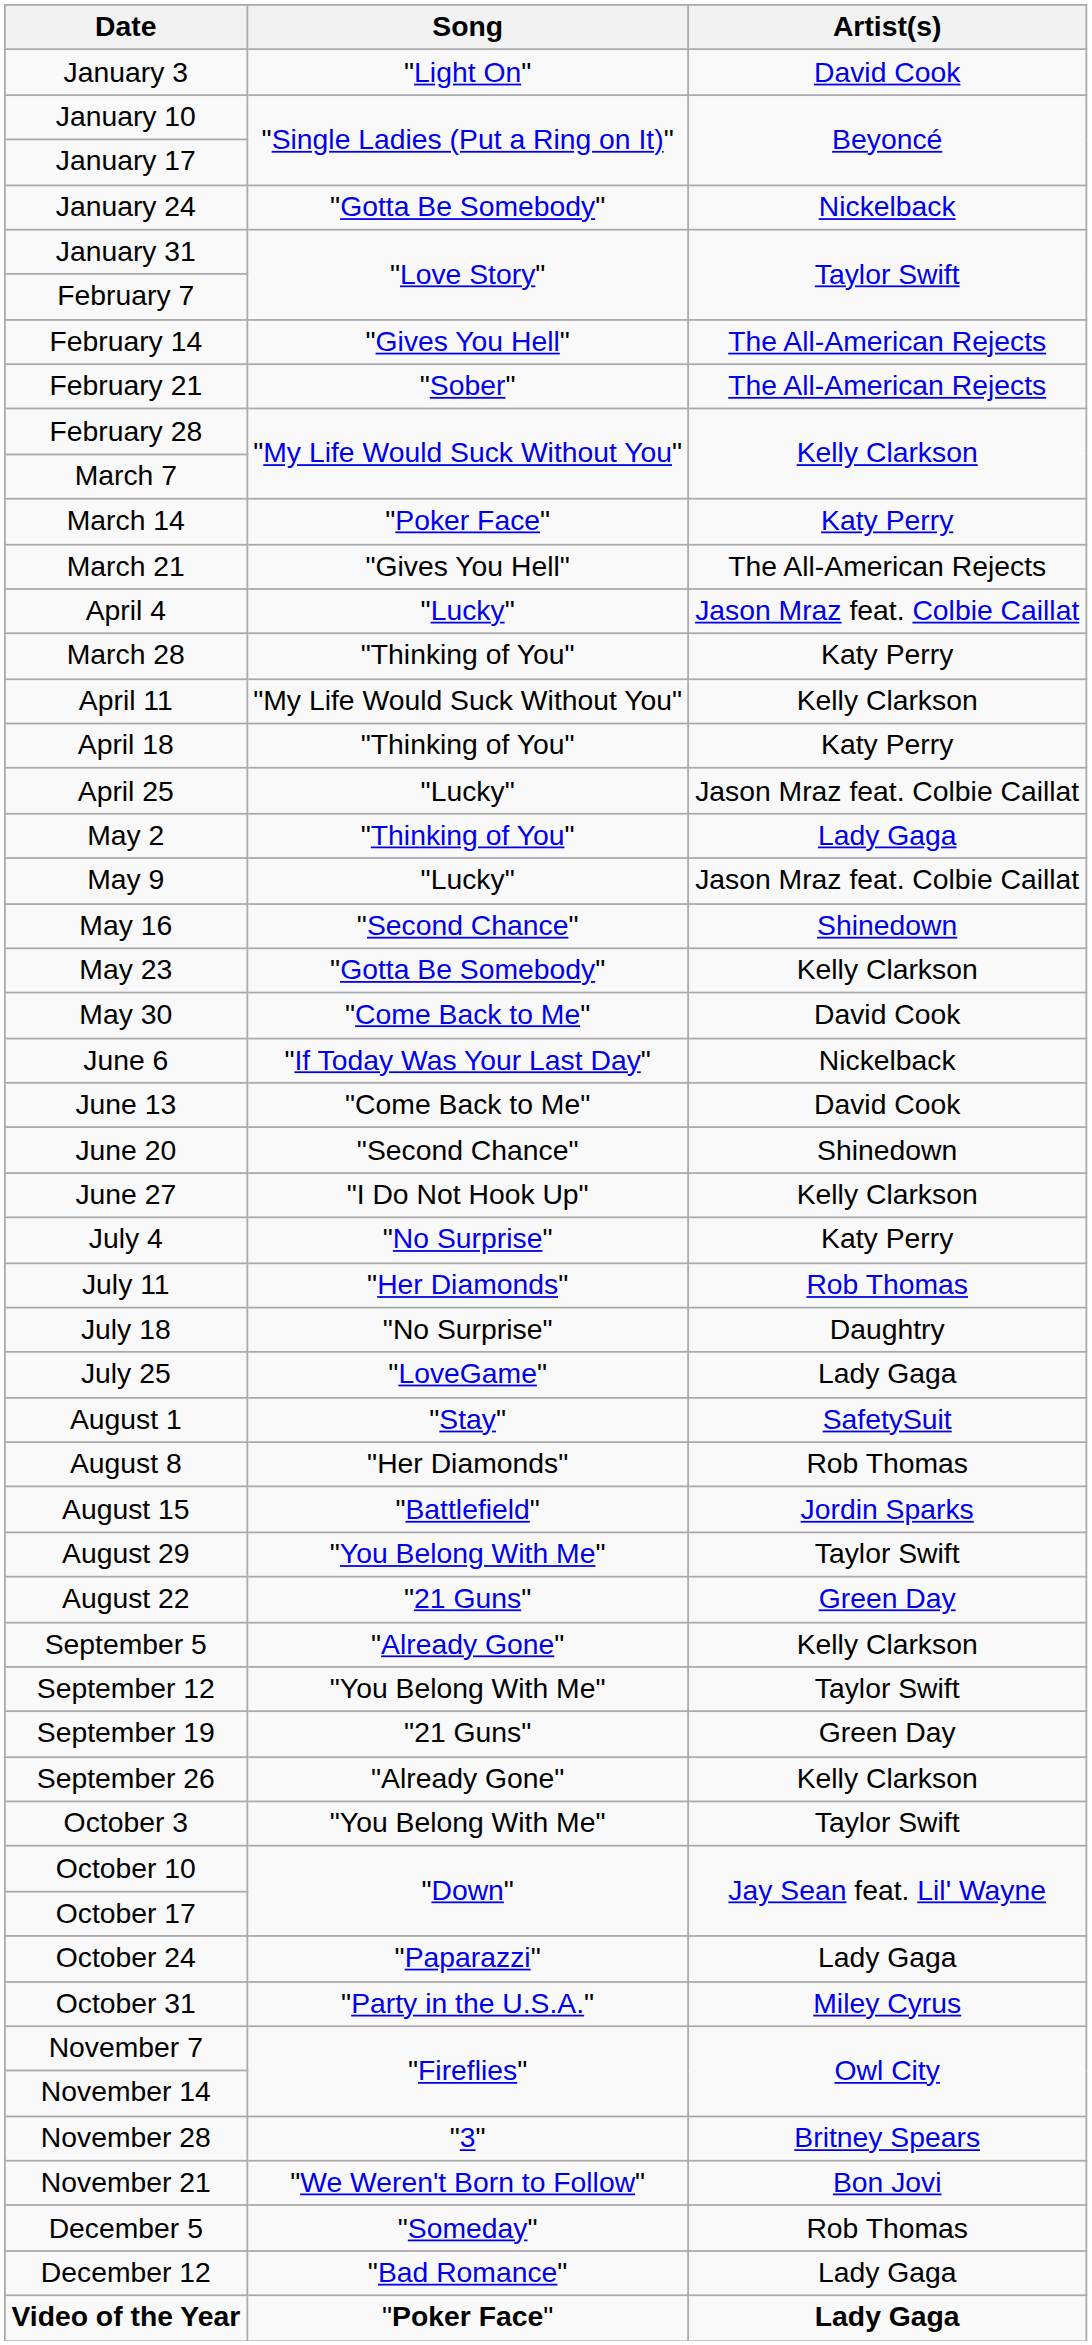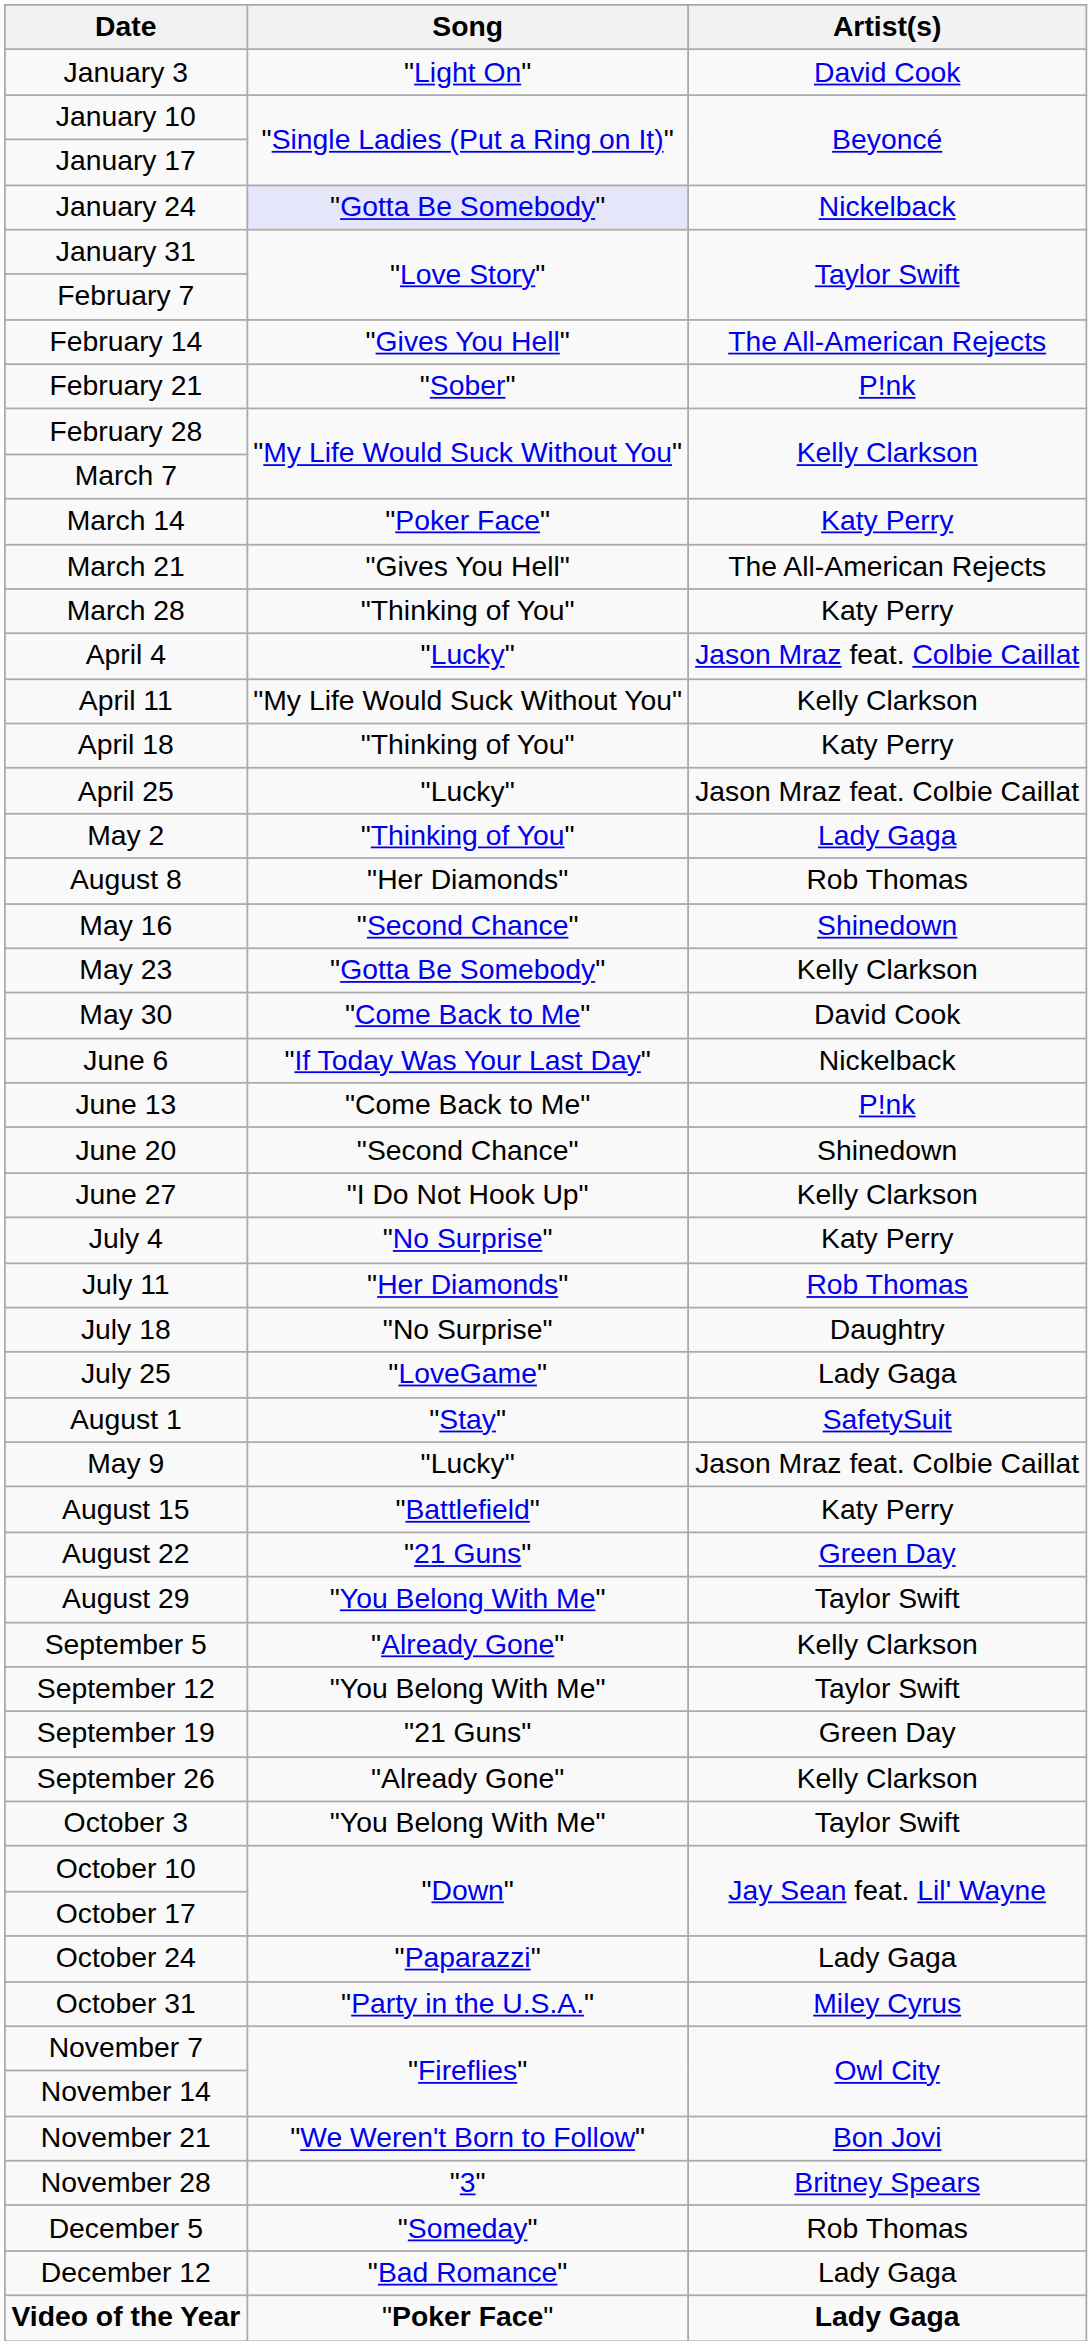January 24 | Song: no background -> lavender background
February 21 | Artist(s): The All-American Rejects -> P!nk
rows swapped: March 28 <-> April 4
rows swapped: May 9 <-> August 8
June 13 | Artist(s): David Cook -> P!nk
August 15 | Artist(s): Jordin Sparks -> Katy Perry
rows swapped: August 22 <-> August 29
rows swapped: November 21 <-> November 28
